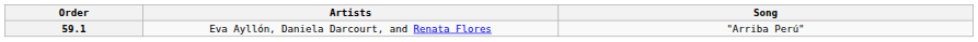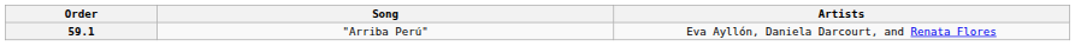columns swapped: Artists <-> Song
